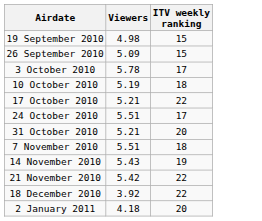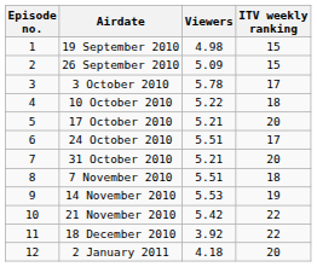+ column: Episode no. | 1 | 2 | 3 | 4 | 5 | 6 | 7 | 8 | 9 | 10 | 11 | 12
10 October 2010 | Viewers: 5.19 -> 5.22
17 October 2010 | ITV weekly ranking: 22 -> 20
14 November 2010 | Viewers: 5.43 -> 5.53
